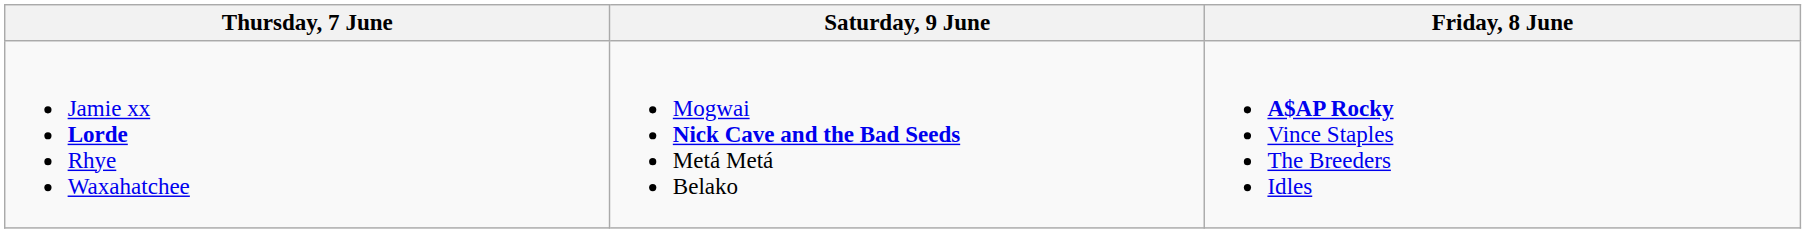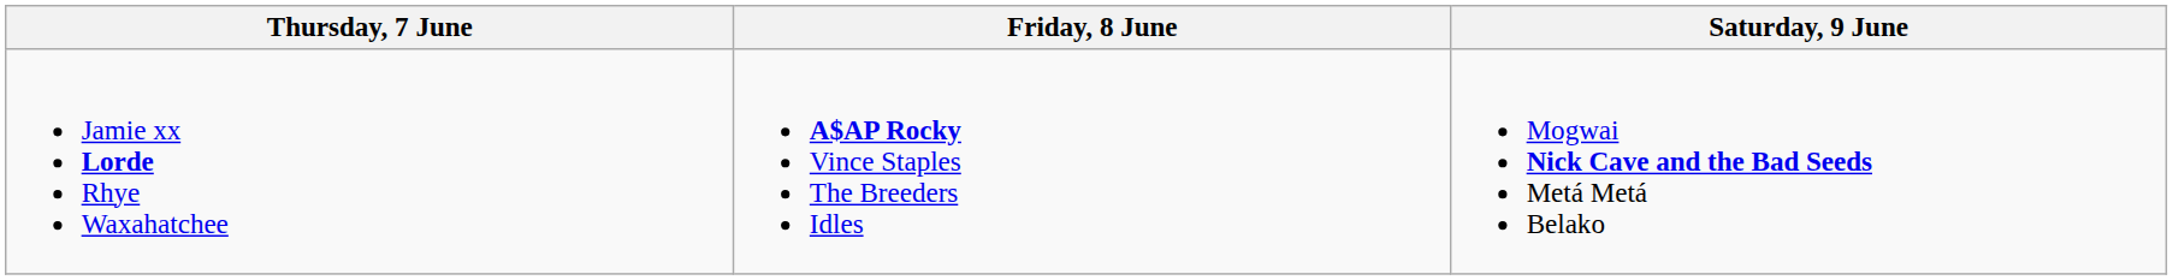columns swapped: Friday, 8 June <-> Saturday, 9 June
